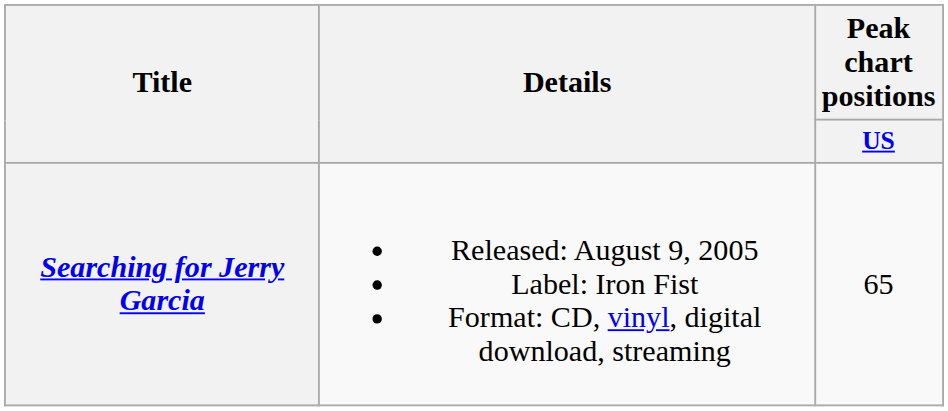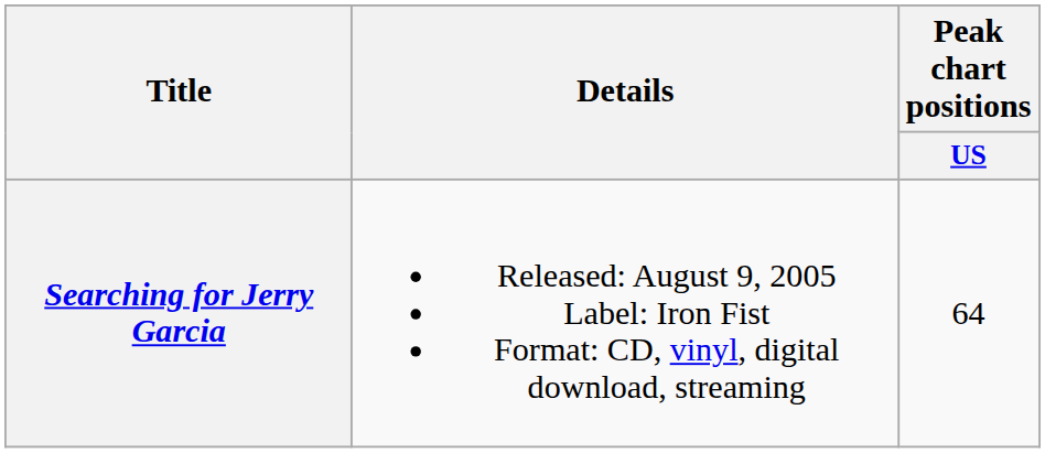Searching for Jerry Garcia | Peak chart positions / US: 65 -> 64
